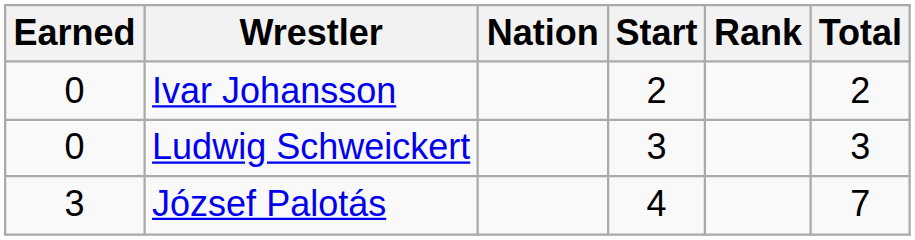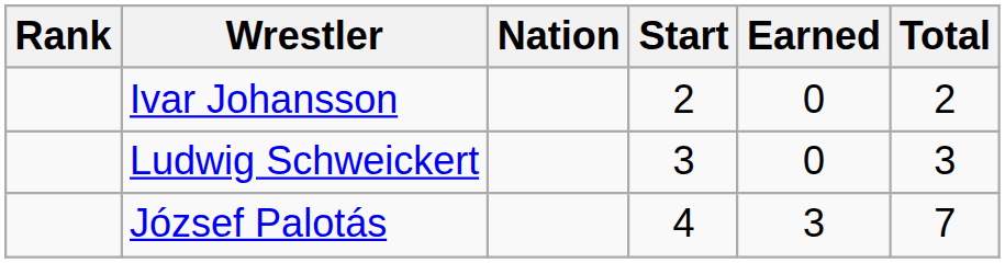columns swapped: Rank <-> Earned
